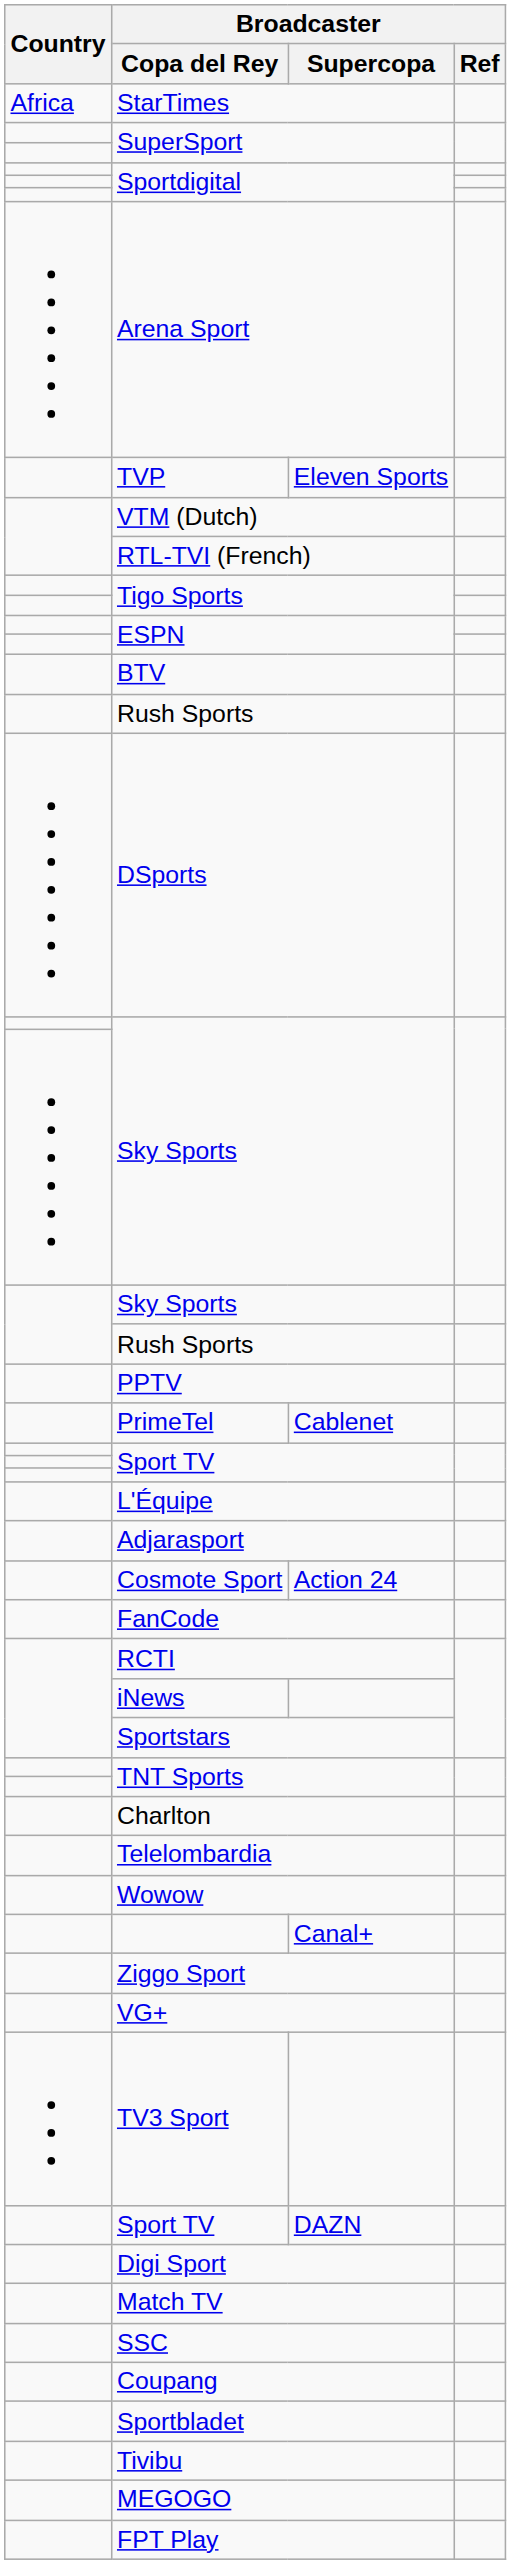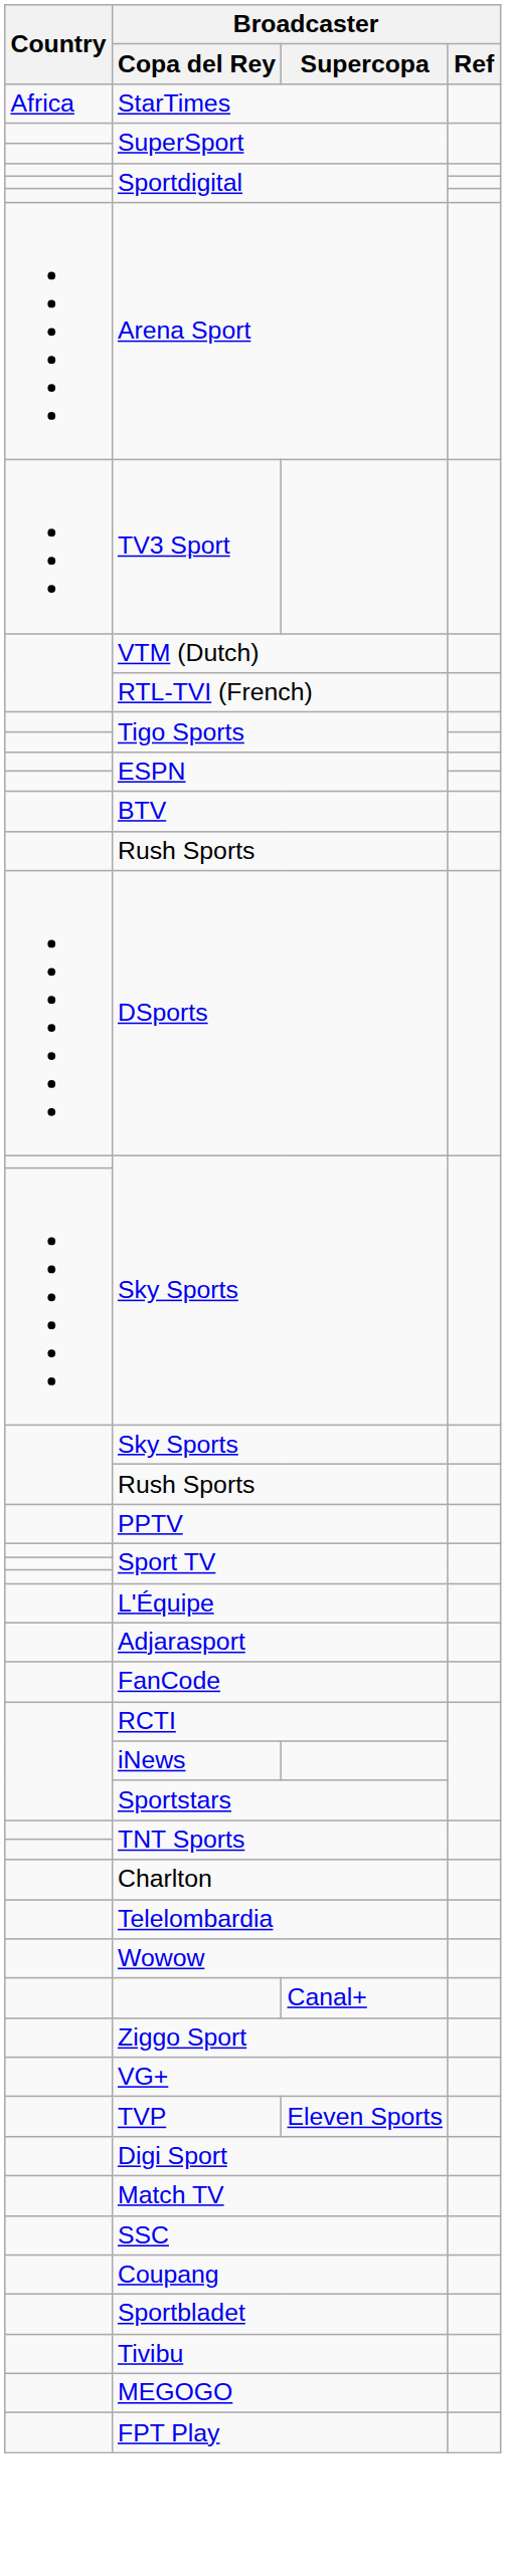rows swapped: TV3 Sport <-> TVP
- row: PrimeTel | Cablenet
- row: Cosmote Sport | Action 24
- row: Sport TV | DAZN
